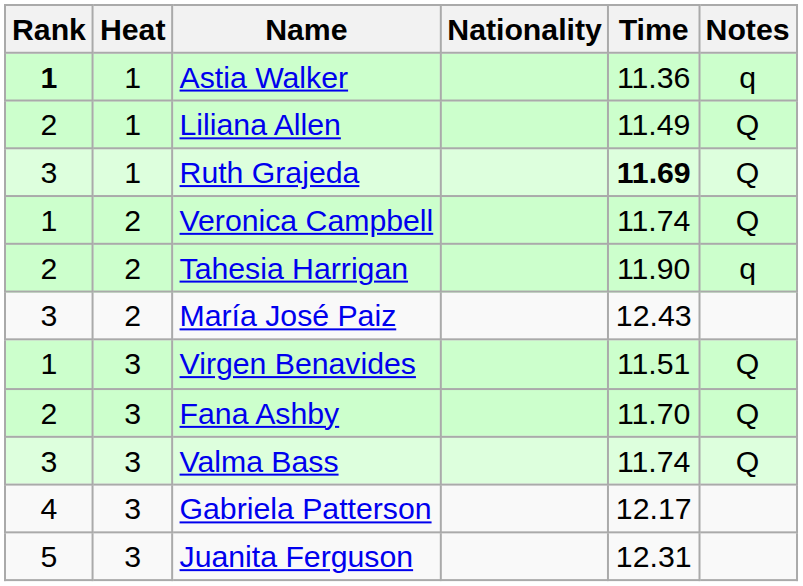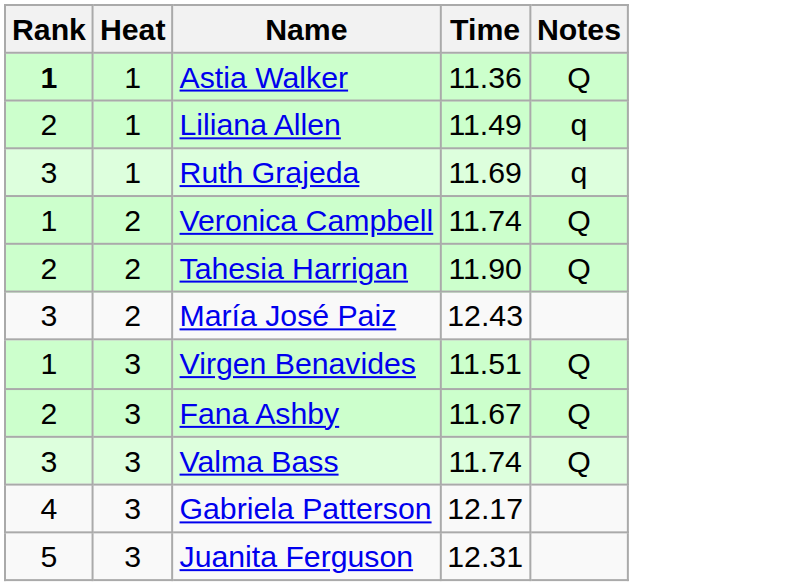- column: Nationality
Astia Walker | Notes: q -> Q
Liliana Allen | Notes: Q -> q
Ruth Grajeda | Time: bold -> normal
Ruth Grajeda | Notes: Q -> q
Tahesia Harrigan | Notes: q -> Q
Fana Ashby | Time: 11.70 -> 11.67
